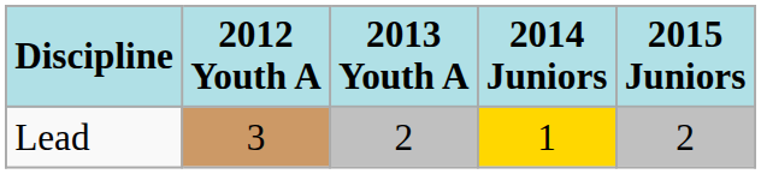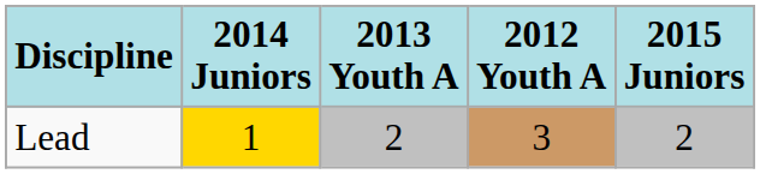columns swapped: 2012 Youth A <-> 2014 Juniors
